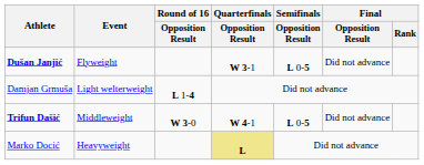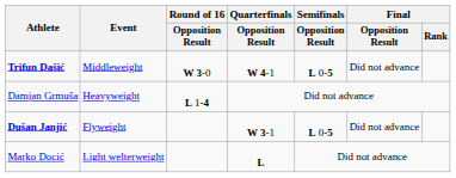rows swapped: Dušan Janjić <-> Trifun Dašić
Damjan Grmuša | Event: Light welterweight -> Heavyweight
Marko Docić | Event: Heavyweight -> Light welterweight
Marko Docić | Quarterfinals / Opposition Result: khaki background -> no background
